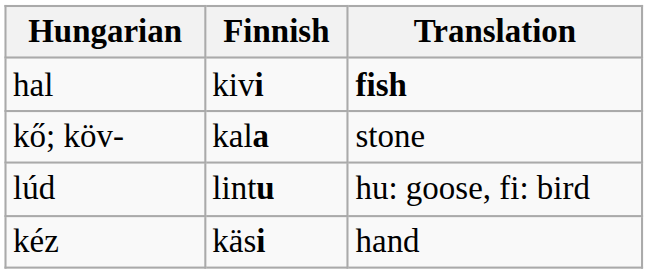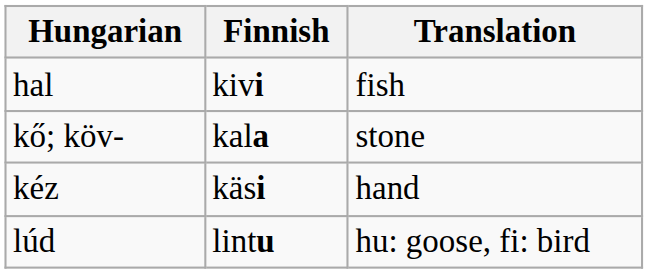hal | Translation: bold -> normal
rows swapped: lúd <-> kéz
